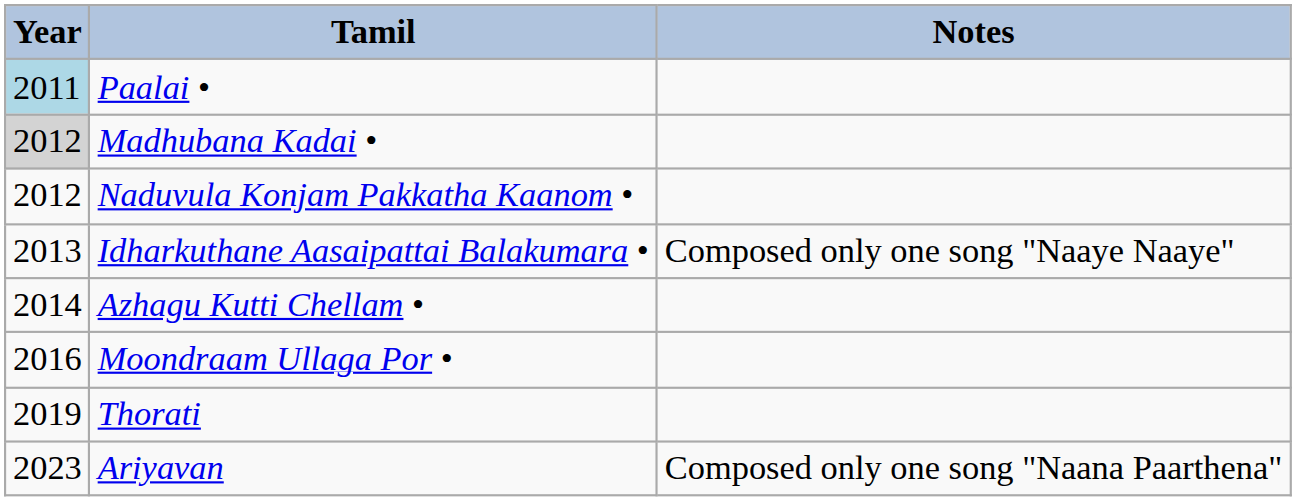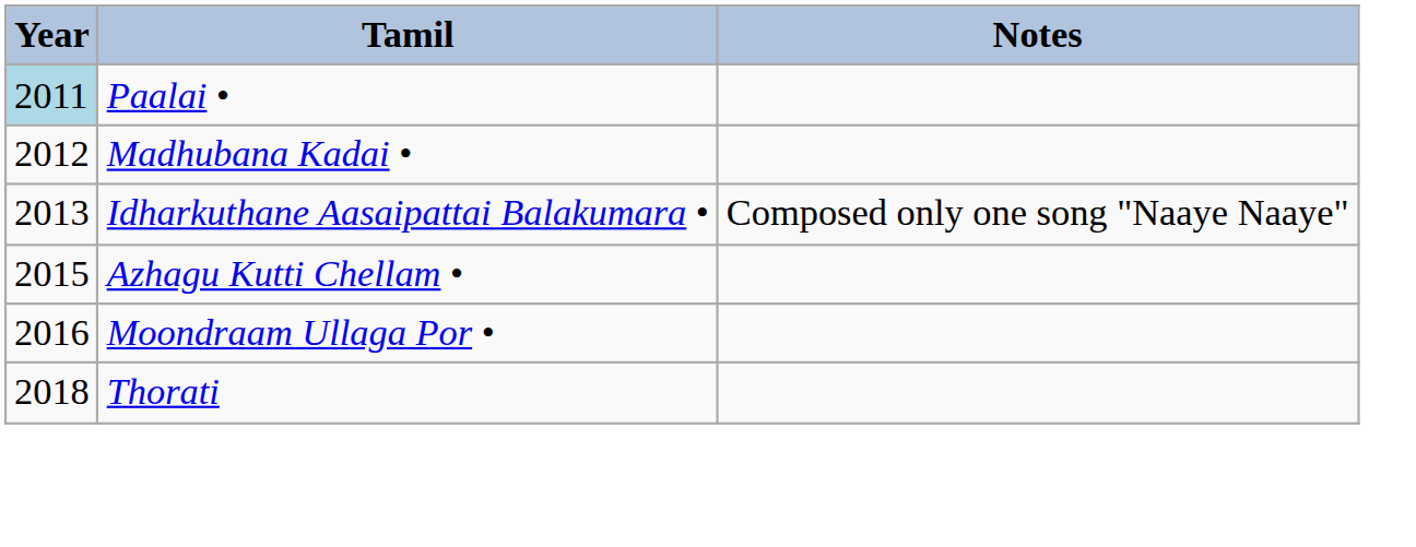Madhubana Kadai • | Year: lightgrey background -> no background
- row: 2012 | Naduvula Konjam Pakkatha Kaanom •
Azhagu Kutti Chellam • | Year: 2014 -> 2015
Thorati | Year: 2019 -> 2018
- row: 2023 | Ariyavan | Composed only one song "Naana Paarthena"
